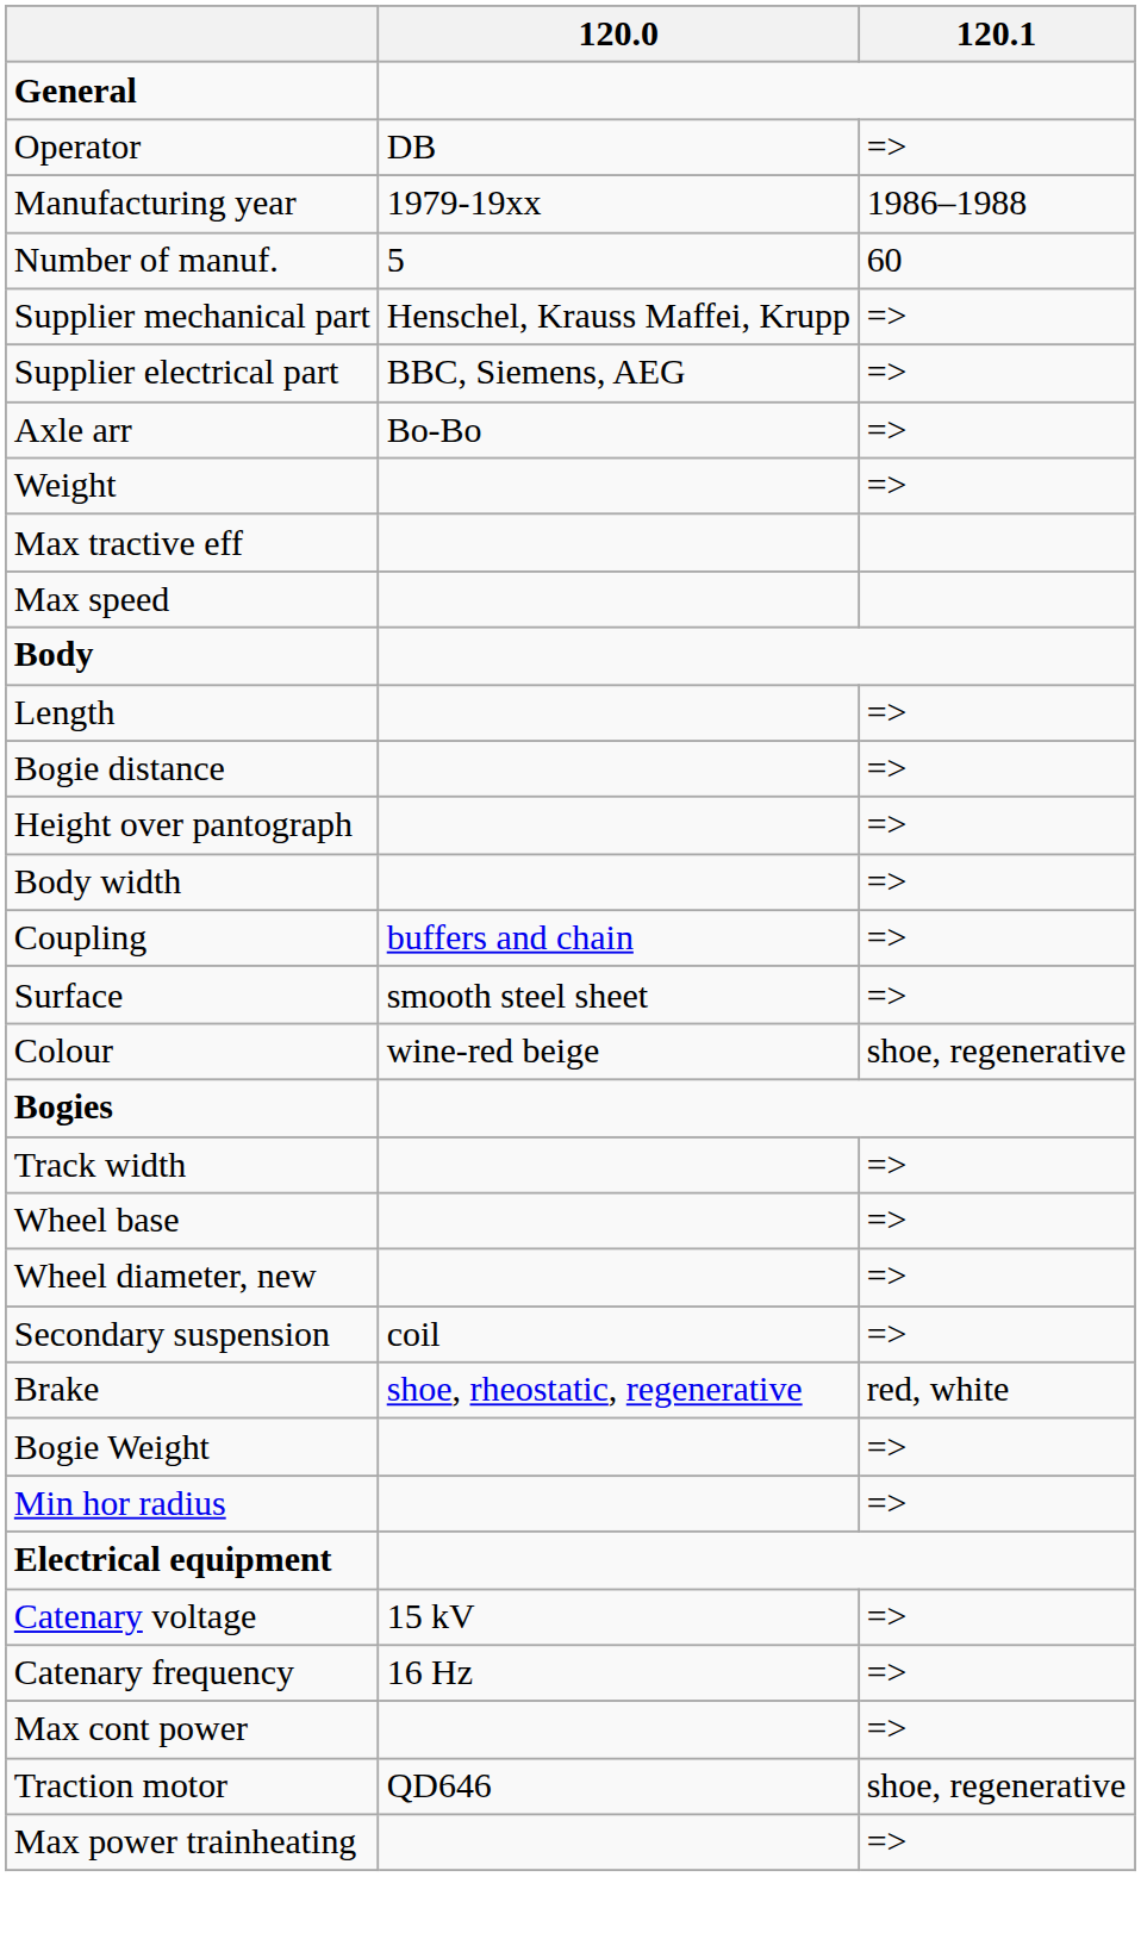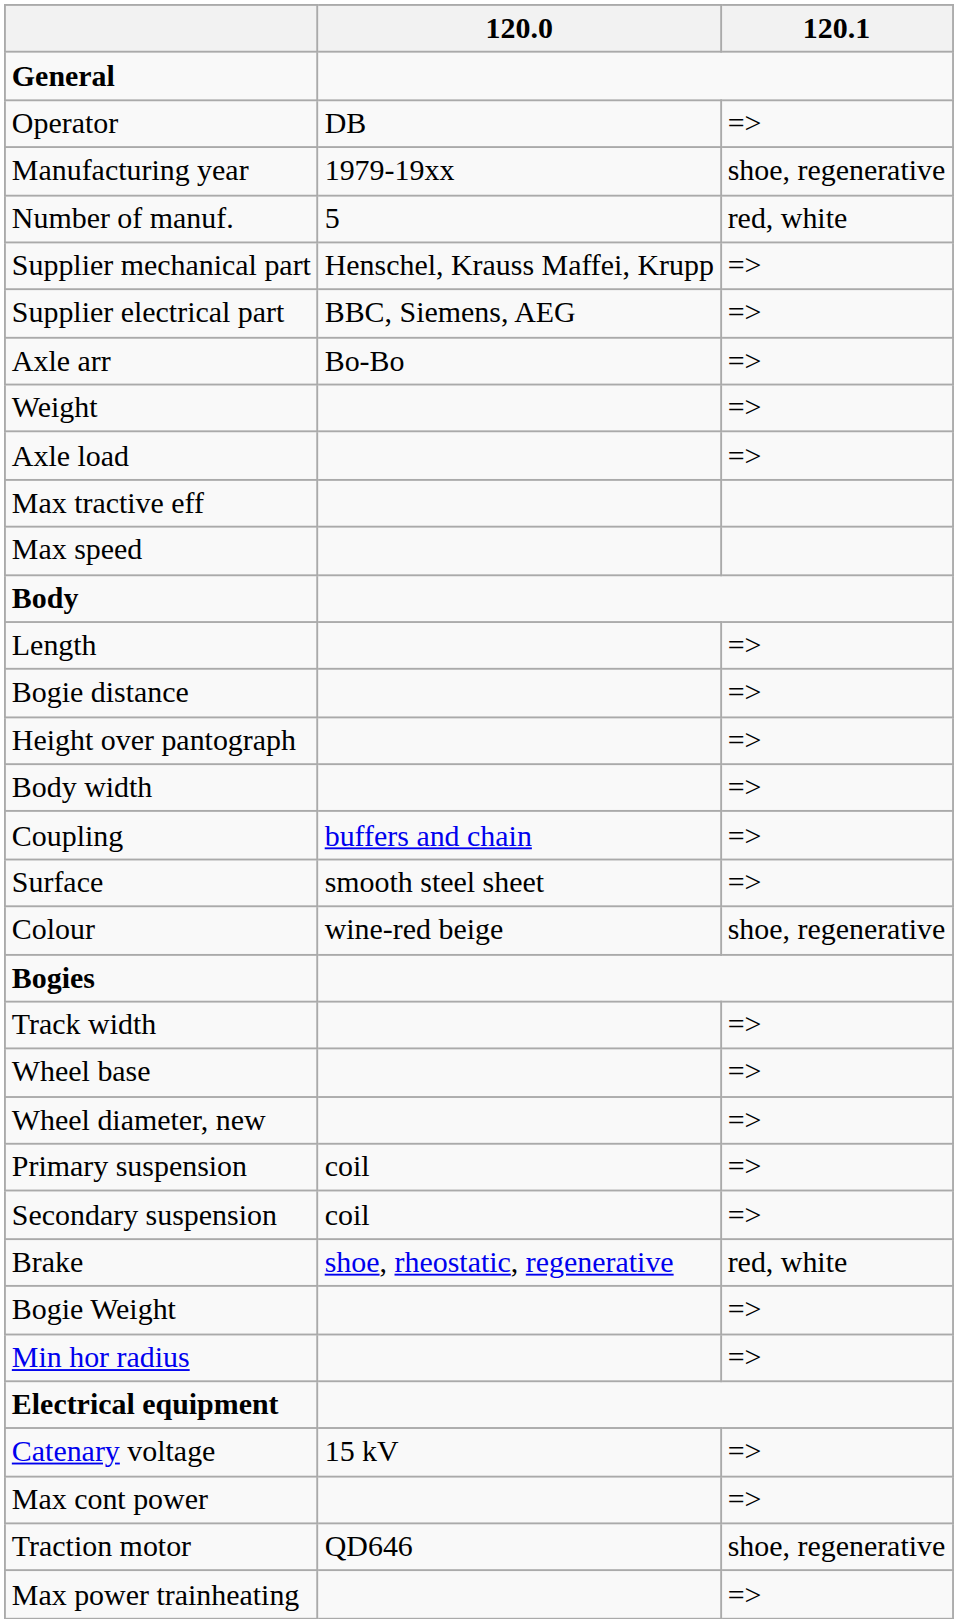Manufacturing year | 120.1: 1986–1988 -> shoe, regenerative
Number of manuf. | 120.1: 60 -> red, white
+ row: Axle load | =>
+ row: Primary suspension | coil | =>
- row: Catenary frequency | 16 Hz | =>
